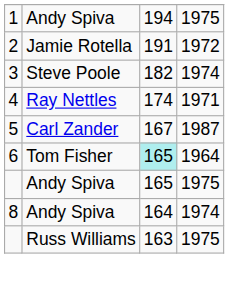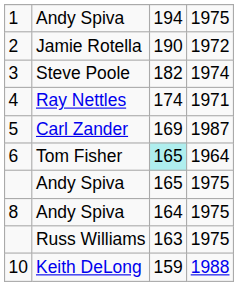2 | column 3: 191 -> 190
5 | column 3: 167 -> 169
8 | column 4: 1974 -> 1975
+ row: 10 | Keith DeLong | 159 | 1988
